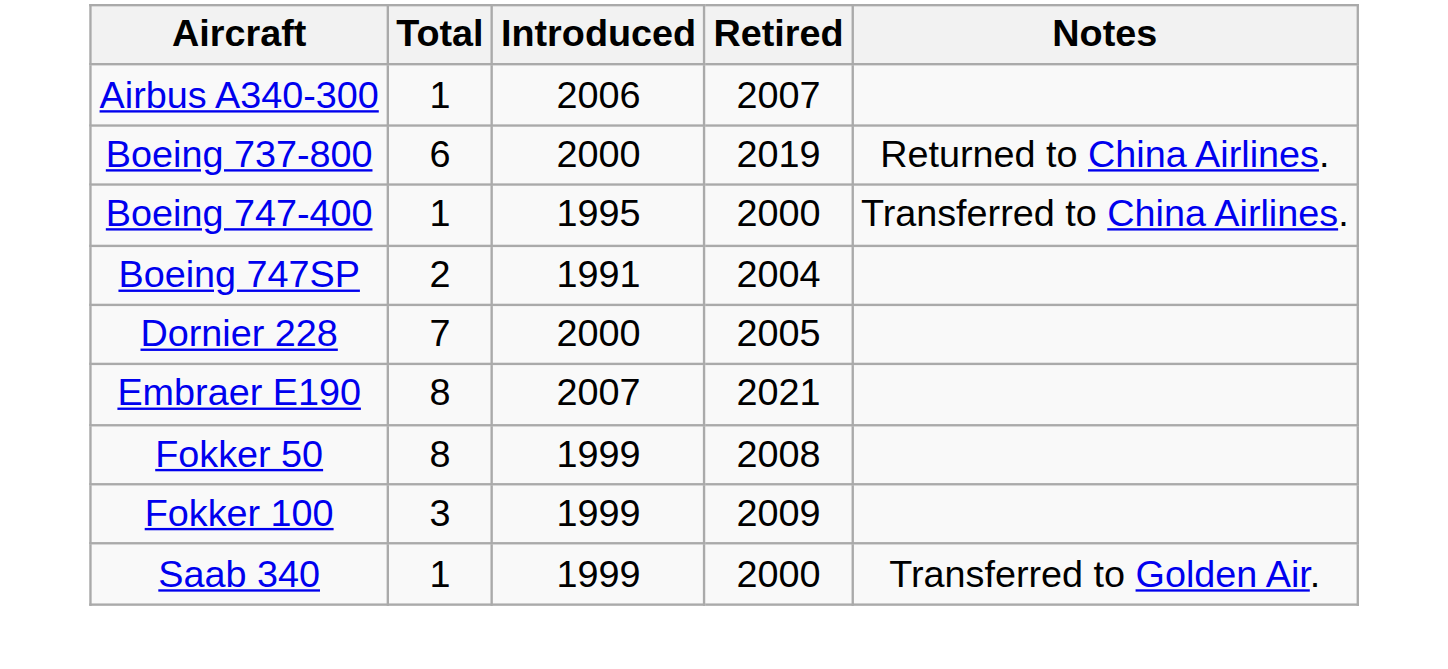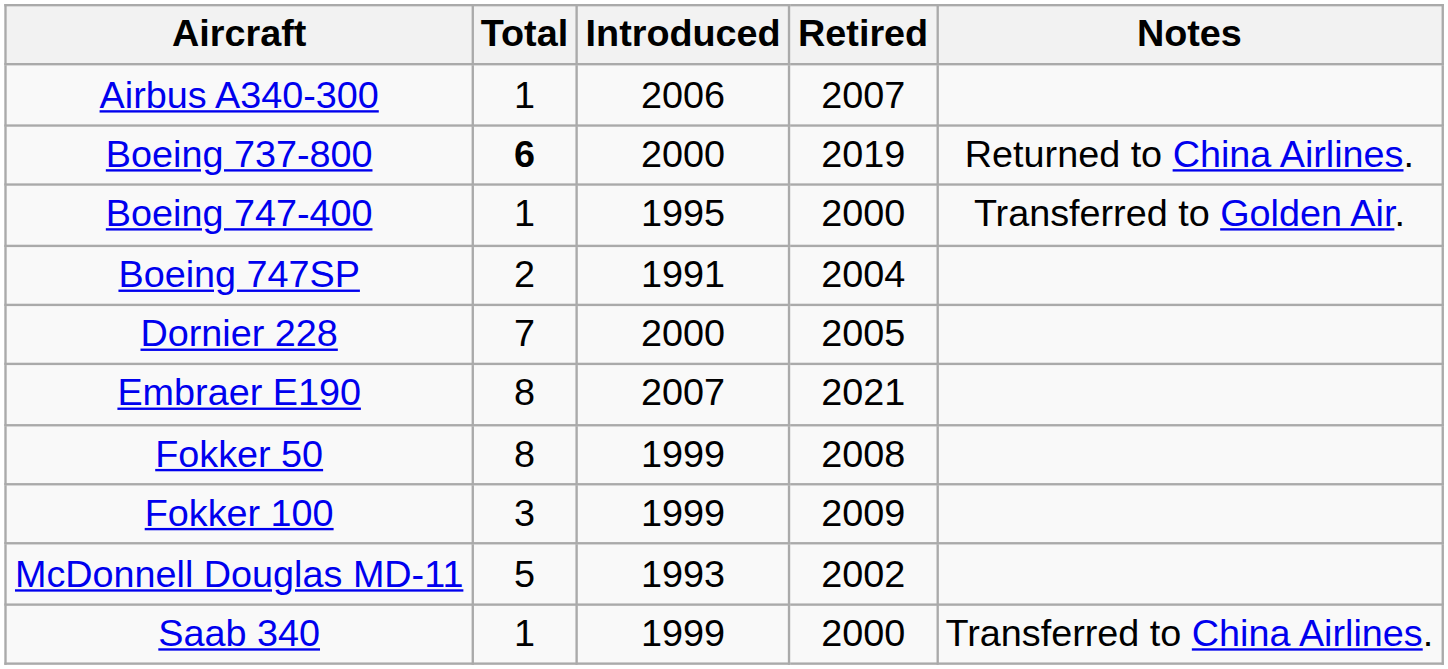Boeing 737-800 | Total: normal -> bold
Boeing 747-400 | Notes: Transferred to China Airlines. -> Transferred to Golden Air.
+ row: McDonnell Douglas MD-11 | 5 | 1993 | 2002
Saab 340 | Notes: Transferred to Golden Air. -> Transferred to China Airlines.
